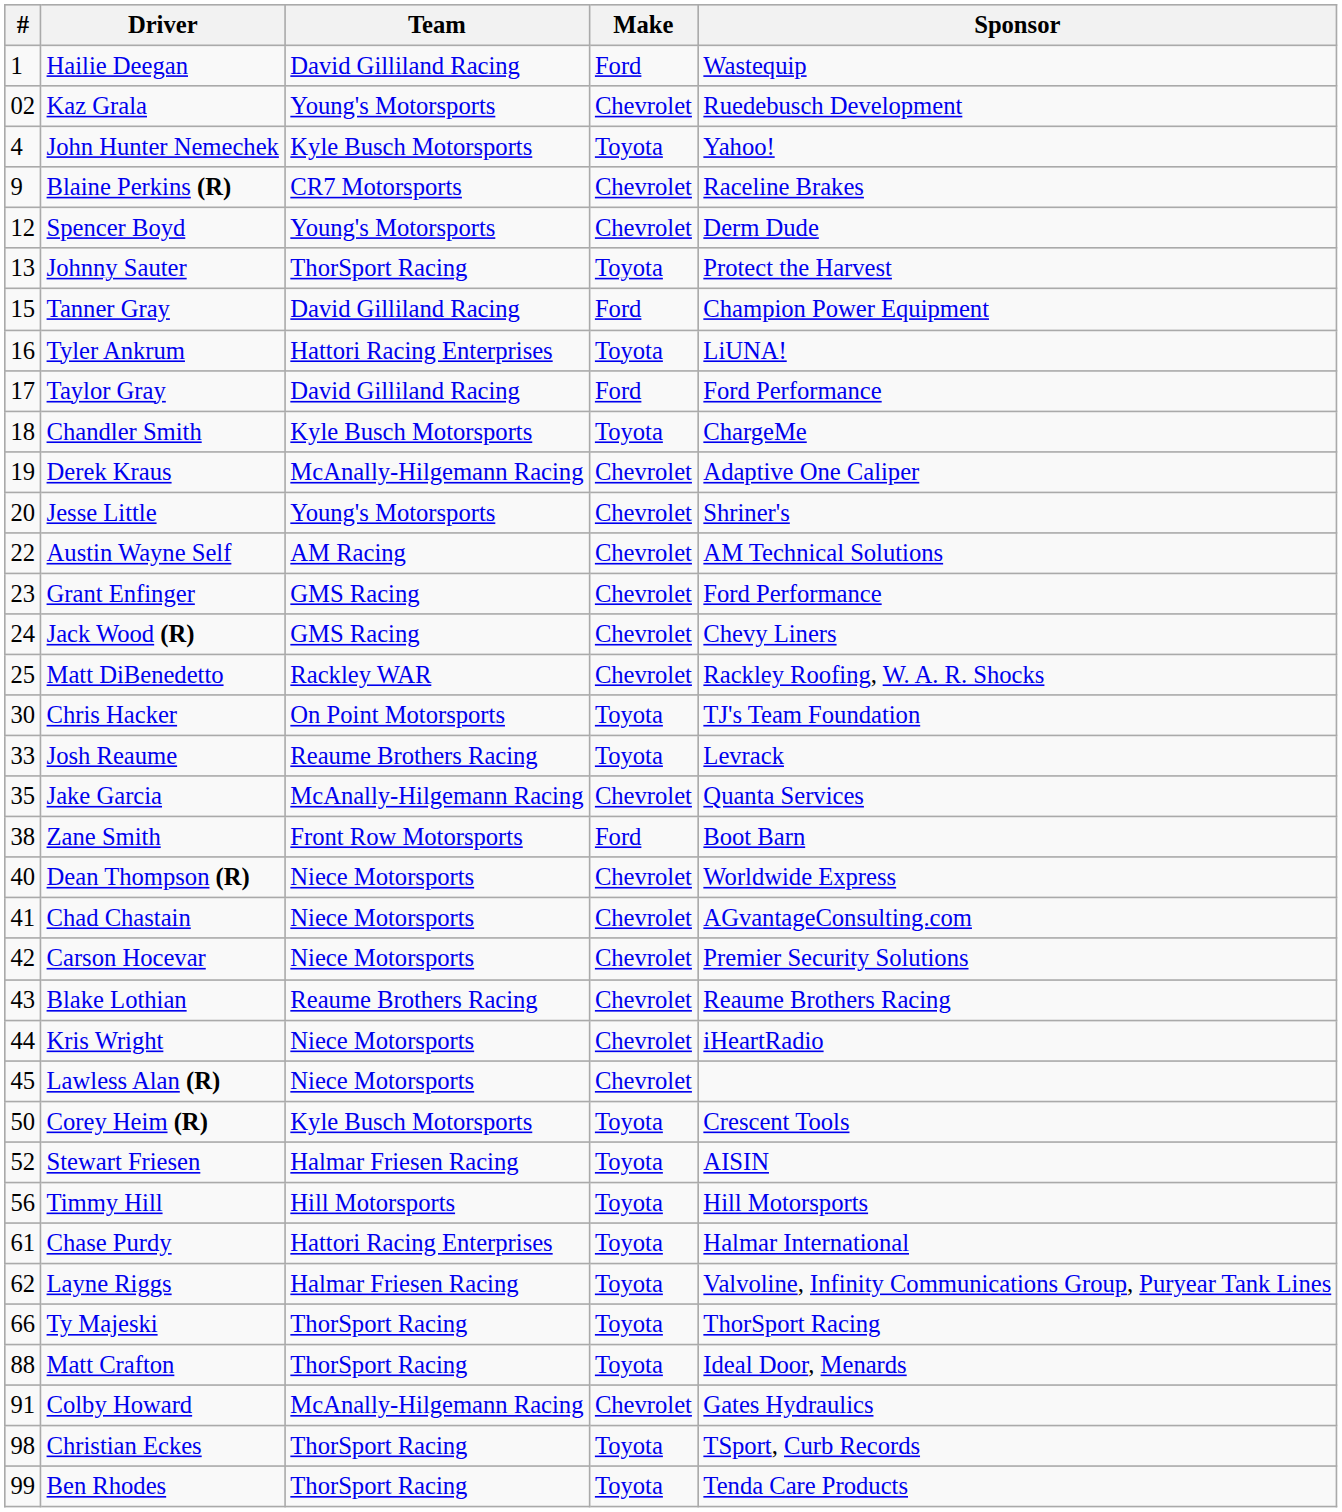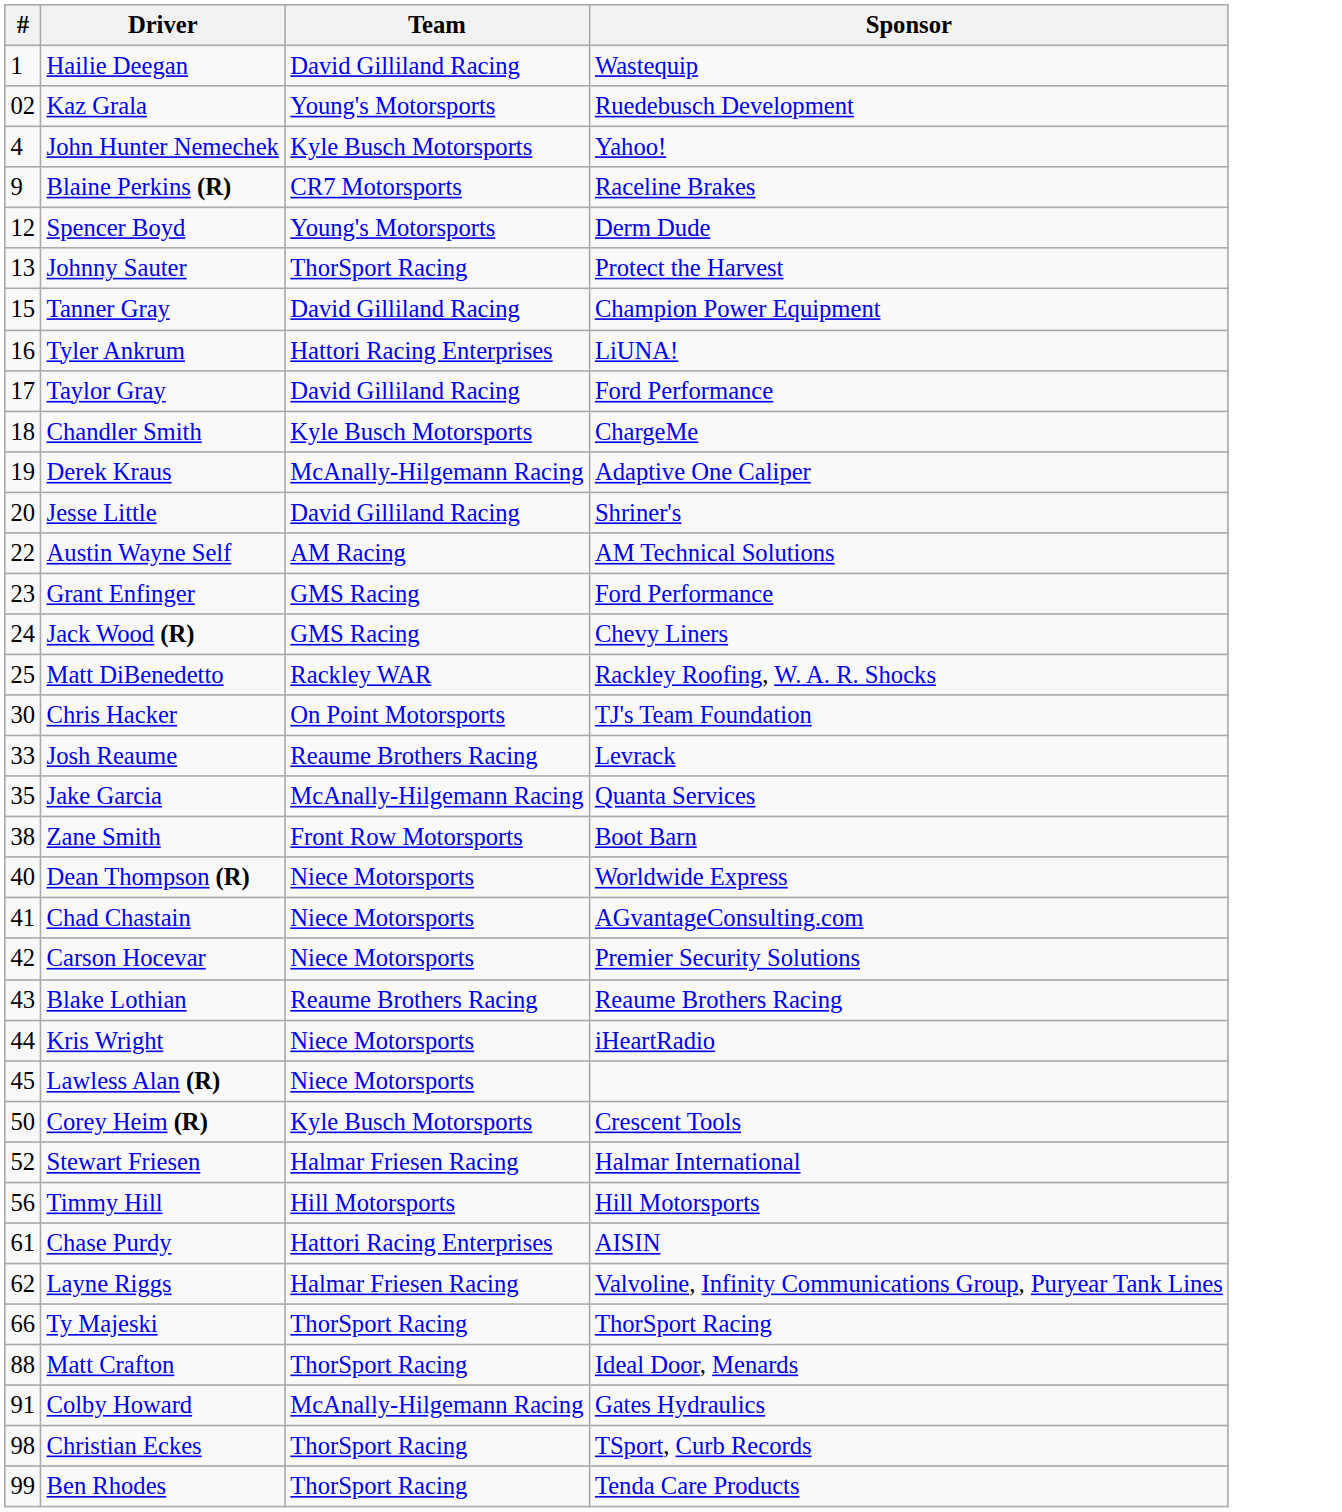- column: Make | Ford | Chevrolet | Toyota | Chevrolet | Chevrolet | Toyota | Ford | Toyota | Ford | Toyota | Chevrolet | Chevrolet | Chevrolet | Chevrolet | Chevrolet | Chevrolet | Toyota | Toyota | Chevrolet | Ford | Chevrolet | Chevrolet | Chevrolet | Chevrolet | Chevrolet | Chevrolet | Toyota | Toyota | Toyota | Toyota | Toyota | Toyota | Toyota | Chevrolet | Toyota | Toyota
Jesse Little | Team: Young's Motorsports -> David Gilliland Racing
Stewart Friesen | Sponsor: AISIN -> Halmar International
Chase Purdy | Sponsor: Halmar International -> AISIN
